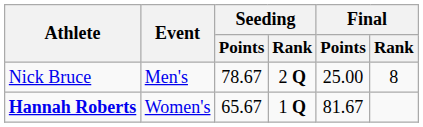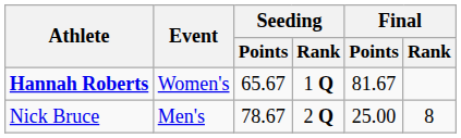rows swapped: Nick Bruce <-> Hannah Roberts
